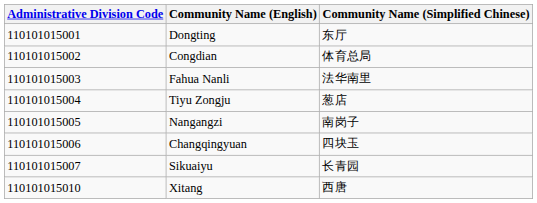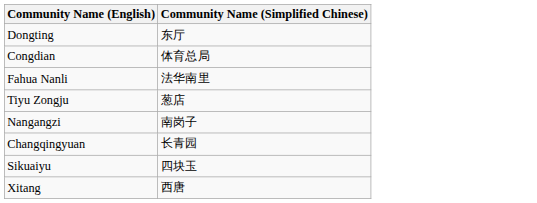- column: Administrative Division Code | 110101015001 | 110101015002 | 110101015003 | 110101015004 | 110101015005 | 110101015006 | 110101015007 | 110101015010
Changqingyuan | Community Name (Simplified Chinese): 四块玉 -> 长青园
Sikuaiyu | Community Name (Simplified Chinese): 长青园 -> 四块玉
